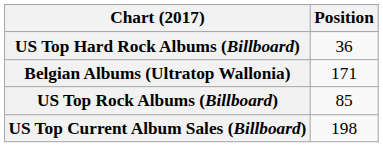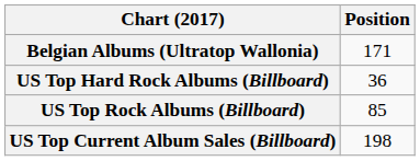rows swapped: Belgian Albums (Ultratop Wallonia) <-> US Top Hard Rock Albums (Billboard)
